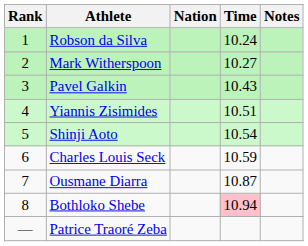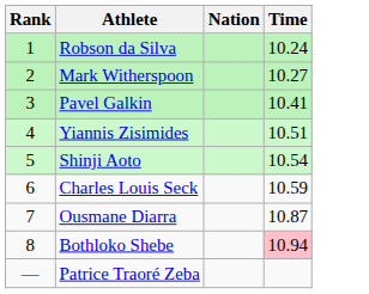- column: Notes
Pavel Galkin | Time: 10.43 -> 10.41
